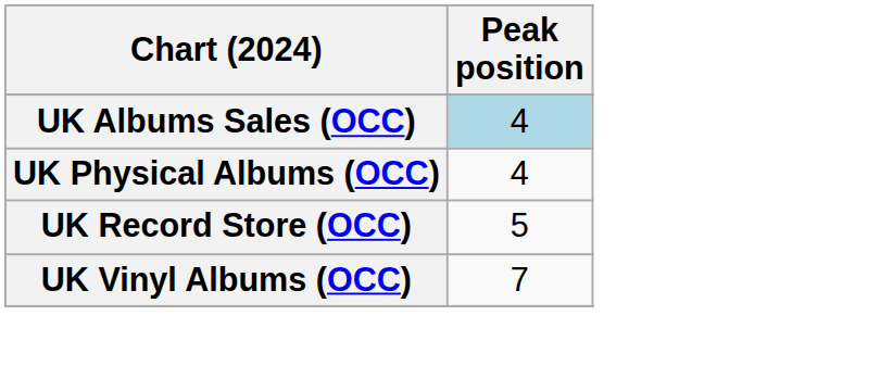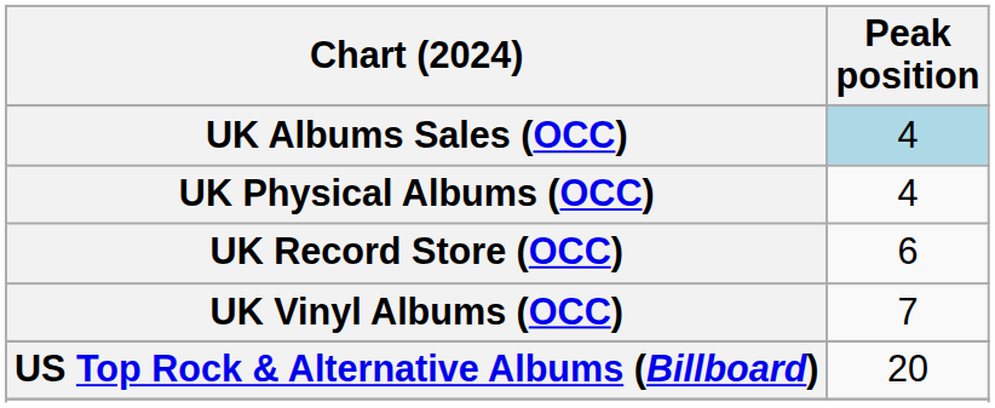UK Record Store (OCC) | Peak position: 5 -> 6
+ row: US Top Rock & Alternative Albums (Billboard) | 20
